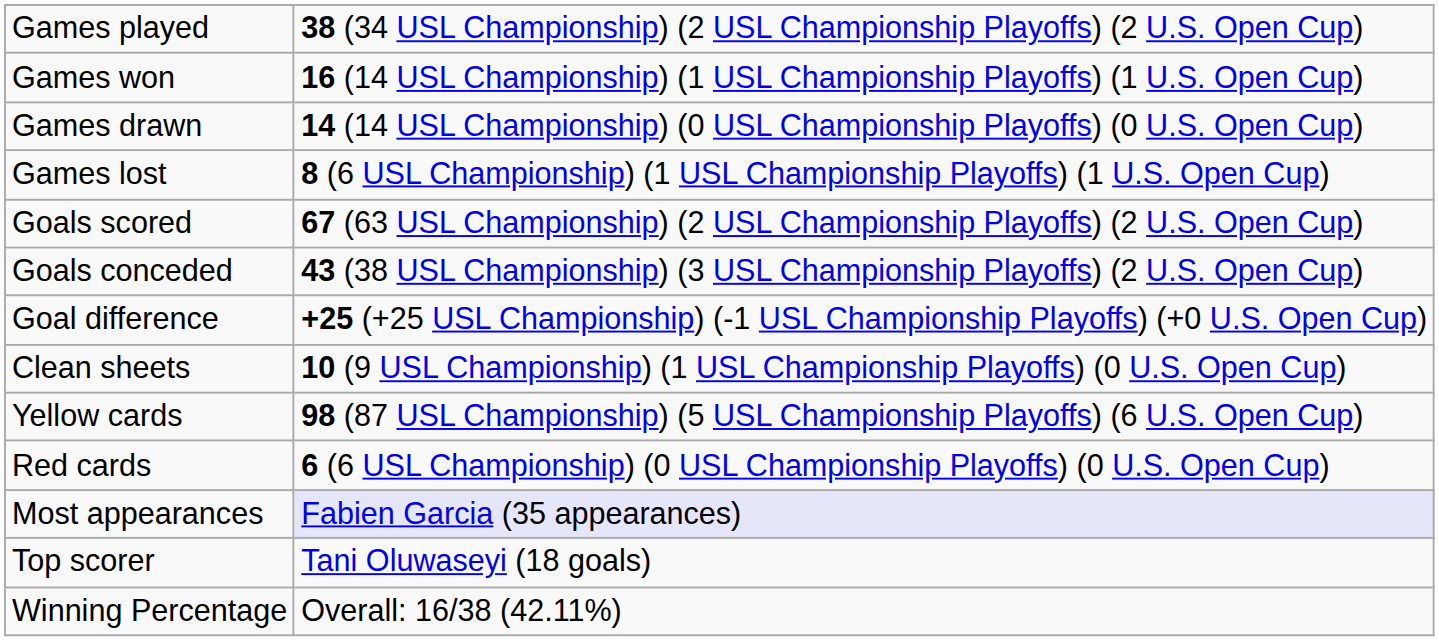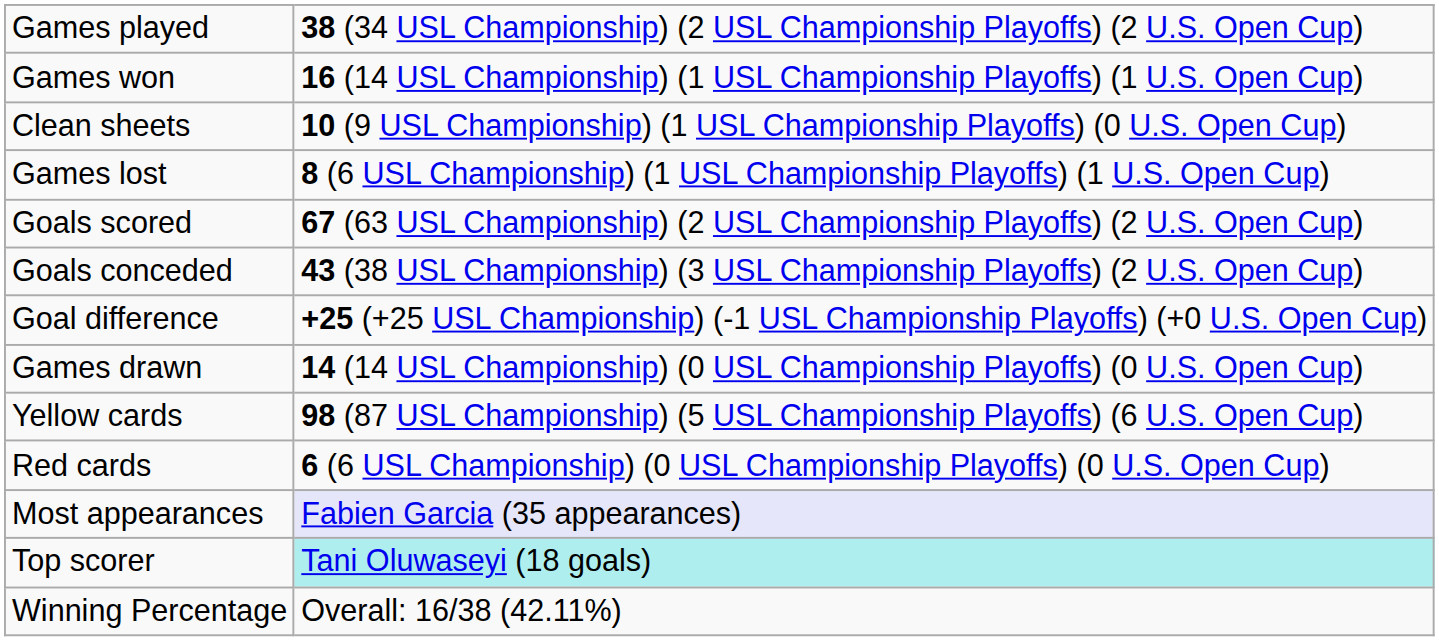rows swapped: Games drawn <-> Clean sheets
Top scorer | column 2: no background -> paleturquoise background
